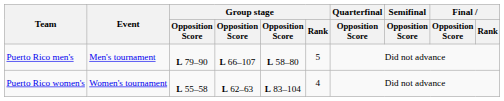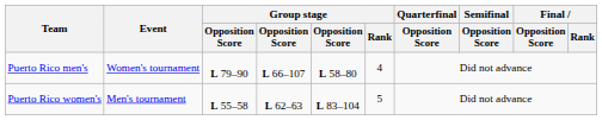Puerto Rico men's | Event: Men's tournament -> Women's tournament
Puerto Rico men's | Group stage / Rank: 5 -> 4
Puerto Rico women's | Event: Women's tournament -> Men's tournament
Puerto Rico women's | Group stage / Rank: 4 -> 5
